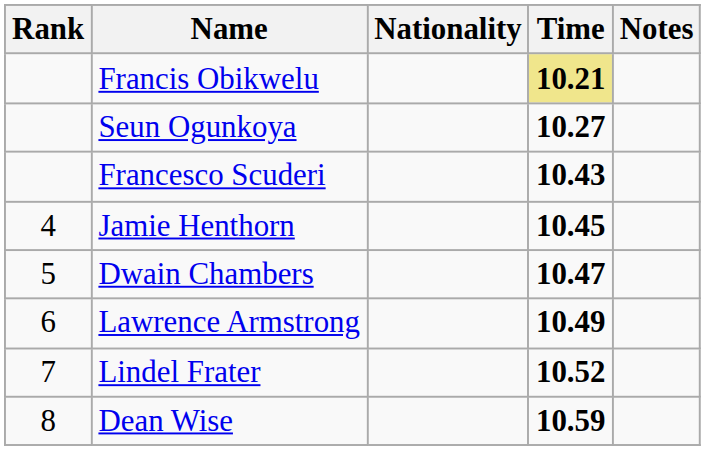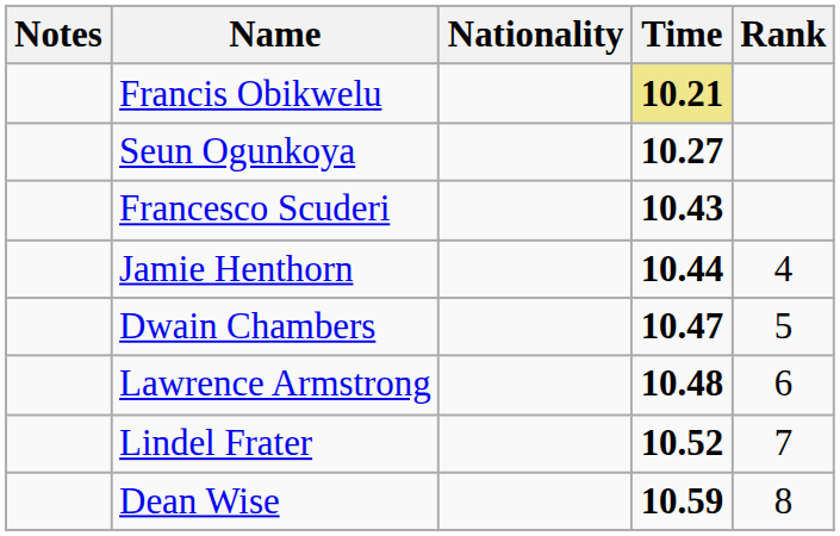columns swapped: Rank <-> Notes
Jamie Henthorn | Time: 10.45 -> 10.44
Lawrence Armstrong | Time: 10.49 -> 10.48
